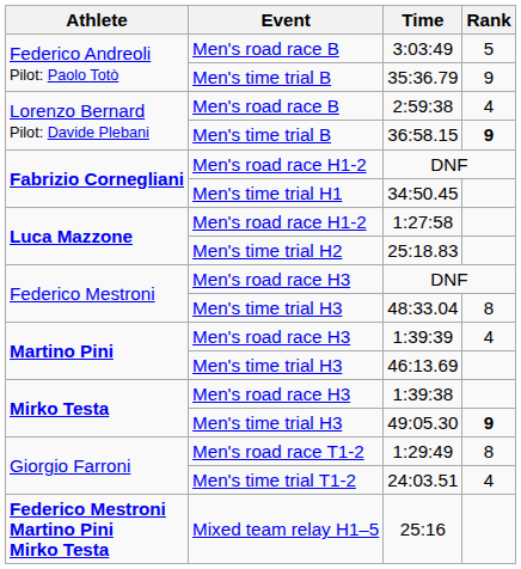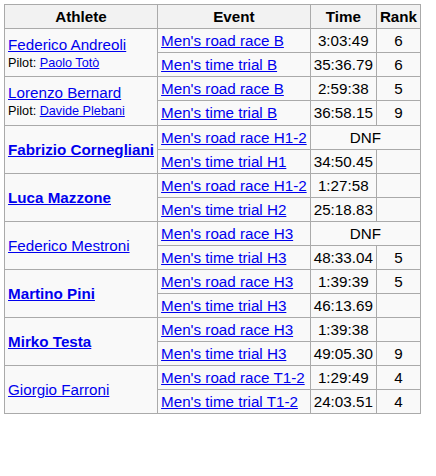3:03:49 | Rank: 5 -> 6
35:36.79 | Rank: 9 -> 6
2:59:38 | Rank: 4 -> 5
36:58.15 | Rank: bold -> normal
48:33.04 | Rank: 8 -> 5
1:39:39 | Rank: 4 -> 5
49:05.30 | Rank: bold -> normal
1:29:49 | Rank: 8 -> 4
- row: Federico Mestroni Martino Pini Mirko Testa | Mixed team relay H1–5 | 25:16
